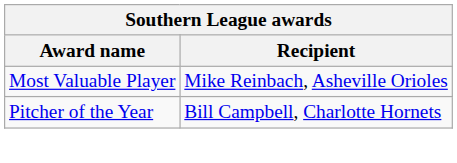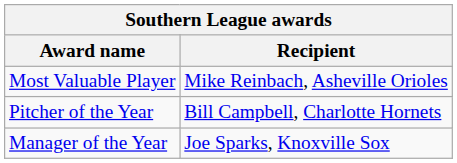+ row: Manager of the Year | Joe Sparks, Knoxville Sox
